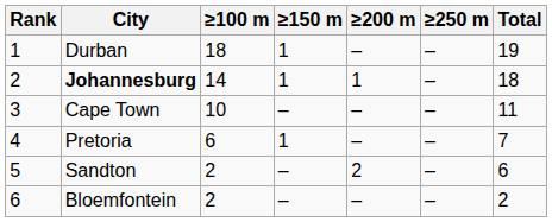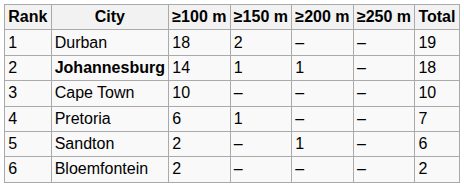Durban | ≥150 m: 1 -> 2
Cape Town | Total: 11 -> 10
Sandton | ≥200 m: 2 -> 1
